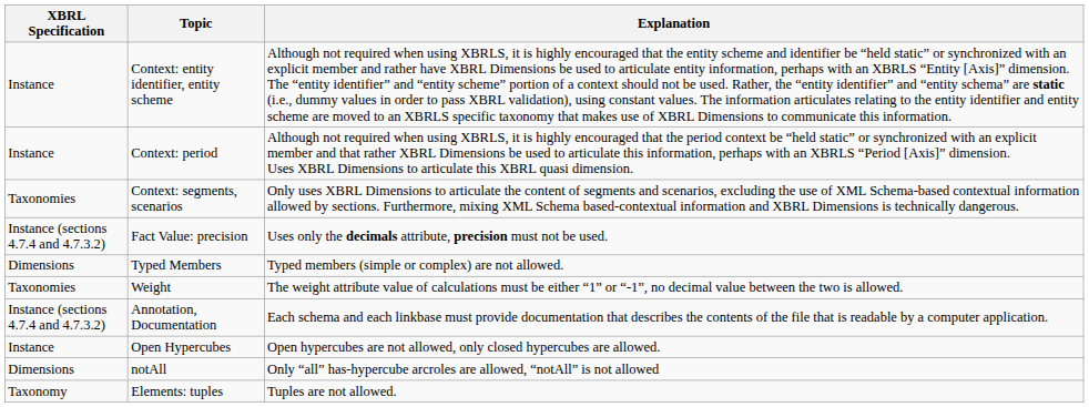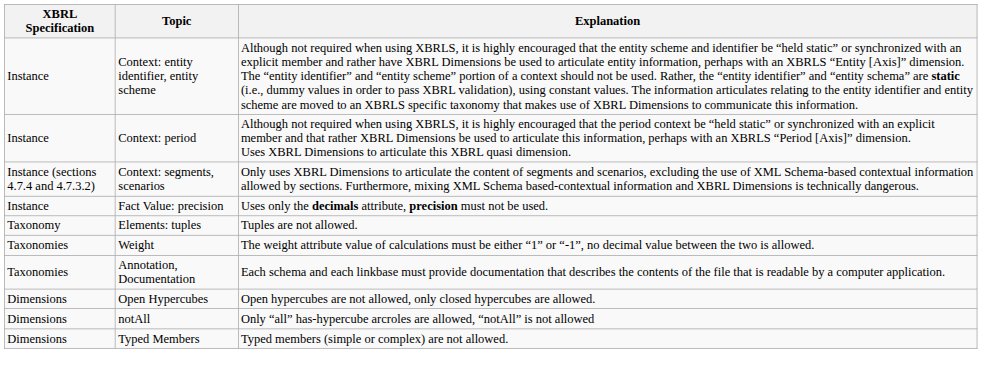Context: segments, scenarios | XBRL Specification: Taxonomies -> Instance (sections 4.7.4 and 4.7.3.2)
Fact Value: precision | XBRL Specification: Instance (sections 4.7.4 and 4.7.3.2) -> Instance
rows swapped: Elements: tuples <-> Typed Members
Annotation, Documentation | XBRL Specification: Instance (sections 4.7.4 and 4.7.3.2) -> Taxonomies
Open Hypercubes | XBRL Specification: Instance -> Dimensions
